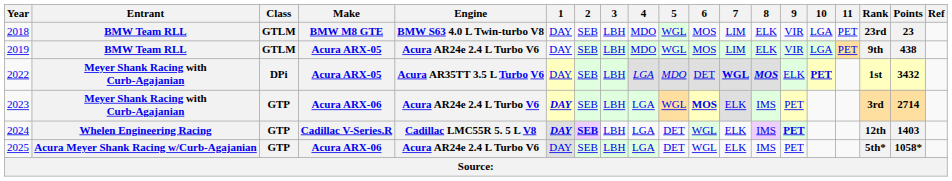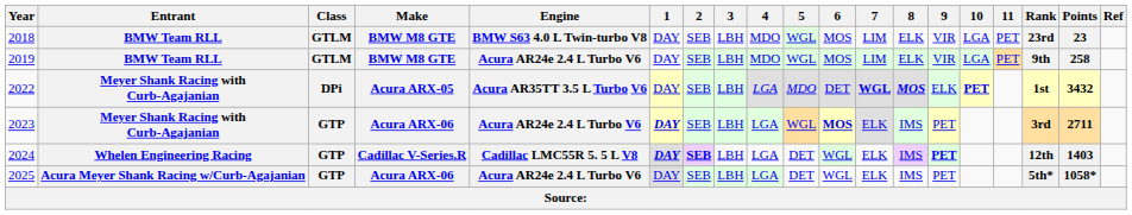2019 | Make: Acura ARX-05 -> BMW M8 GTE
2019 | Points: 438 -> 258
2023 | Points: 2714 -> 2711
